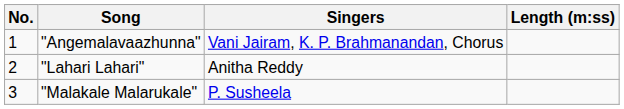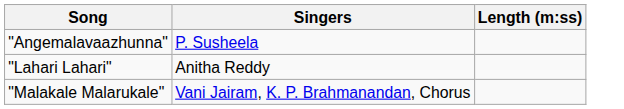- column: No. | 1 | 2 | 3
"Angemalavaazhunna" | Singers: Vani Jairam, K. P. Brahmanandan, Chorus -> P. Susheela
"Malakale Malarukale" | Singers: P. Susheela -> Vani Jairam, K. P. Brahmanandan, Chorus
